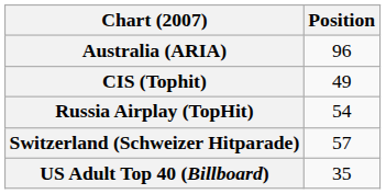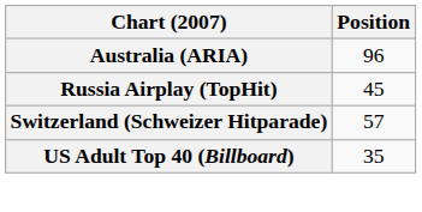- row: CIS (Tophit) | 49
Russia Airplay (TopHit) | Position: 54 -> 45
